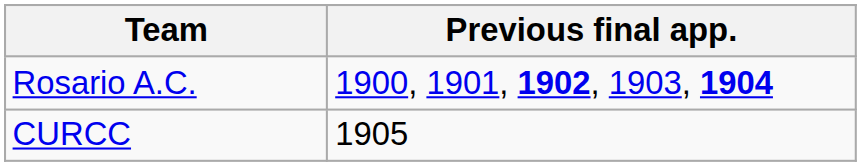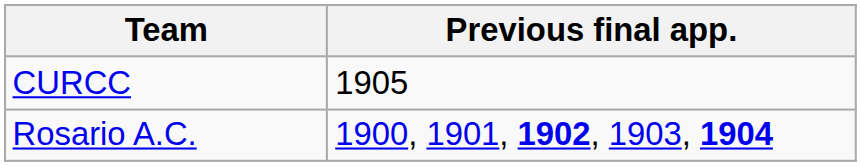rows swapped: Rosario A.C. <-> CURCC
